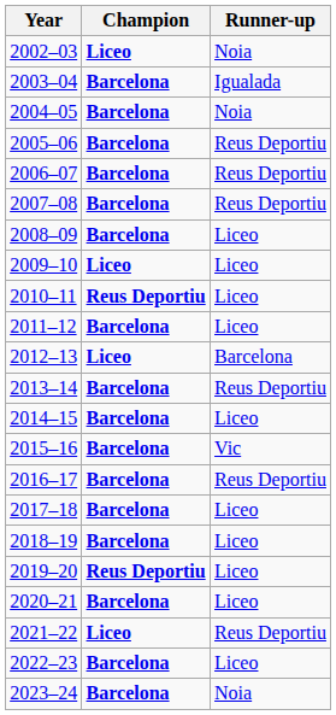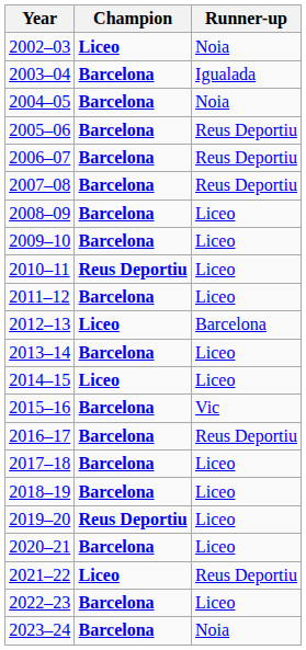2009–10 | Champion: Liceo -> Barcelona
2013–14 | Runner-up: Reus Deportiu -> Liceo
2014–15 | Champion: Barcelona -> Liceo
